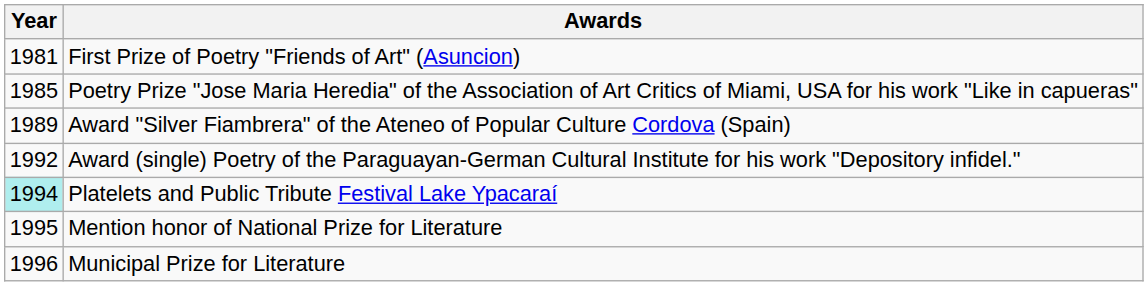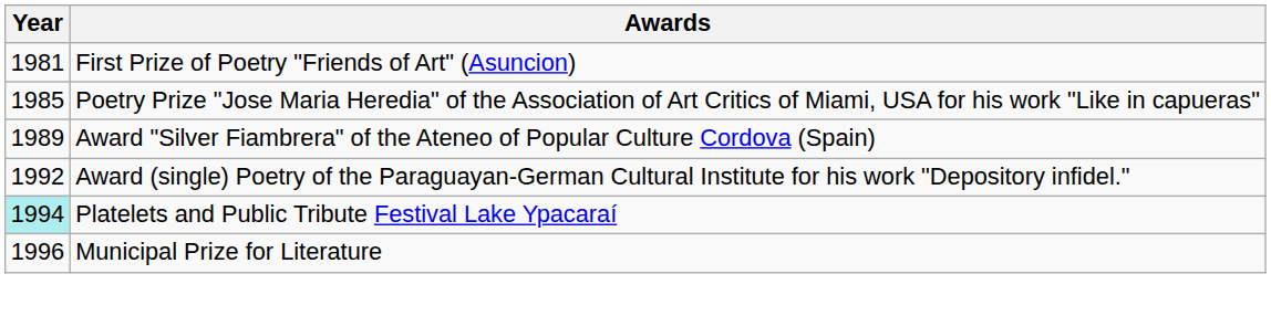- row: 1995 | Mention honor of National Prize for Literature
